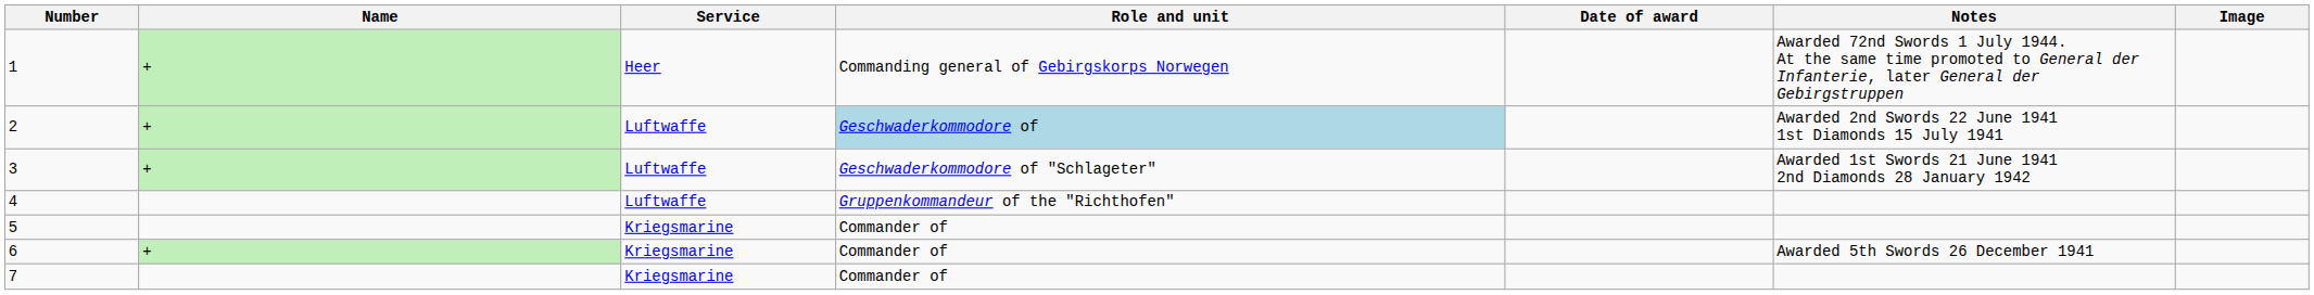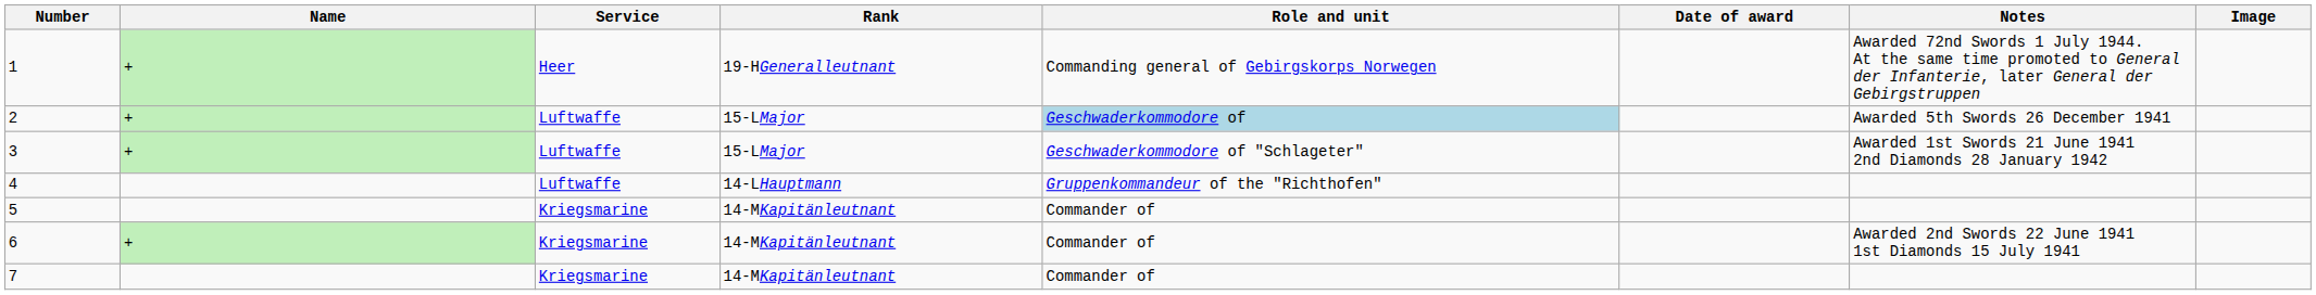+ column: Rank | 19-HGeneralleutnant | 15-LMajor | 15-LMajor | 14-LHauptmann | 14-MKapitänleutnant | 14-MKapitänleutnant | 14-MKapitänleutnant
2 | Notes: Awarded 2nd Swords 22 June 1941 1st Diamonds 15 July 1941 -> Awarded 5th Swords 26 December 1941
6 | Notes: Awarded 5th Swords 26 December 1941 -> Awarded 2nd Swords 22 June 1941 1st Diamonds 15 July 1941
